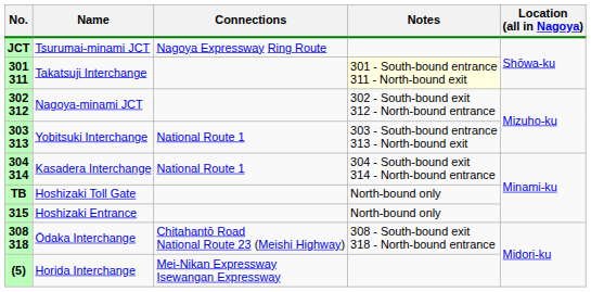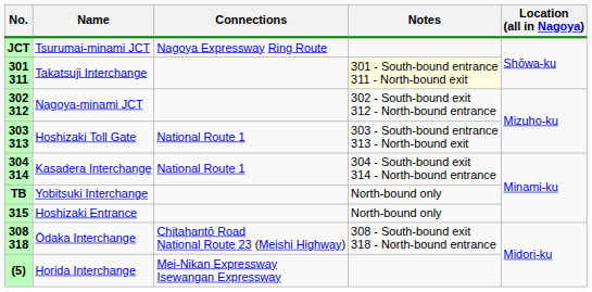303 313 | Name: Yobitsuki Interchange -> Hoshizaki Toll Gate
TB | Name: Hoshizaki Toll Gate -> Yobitsuki Interchange
